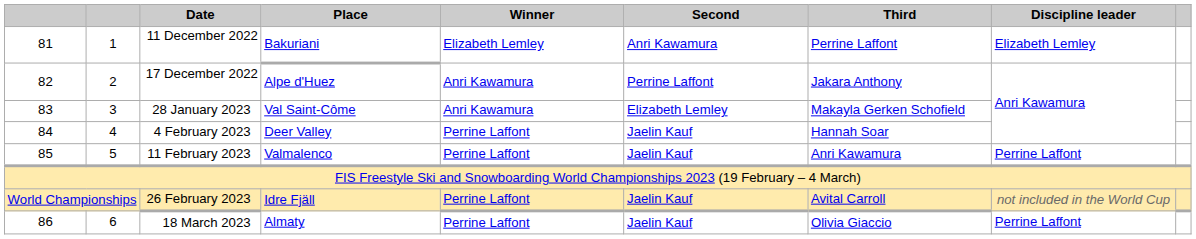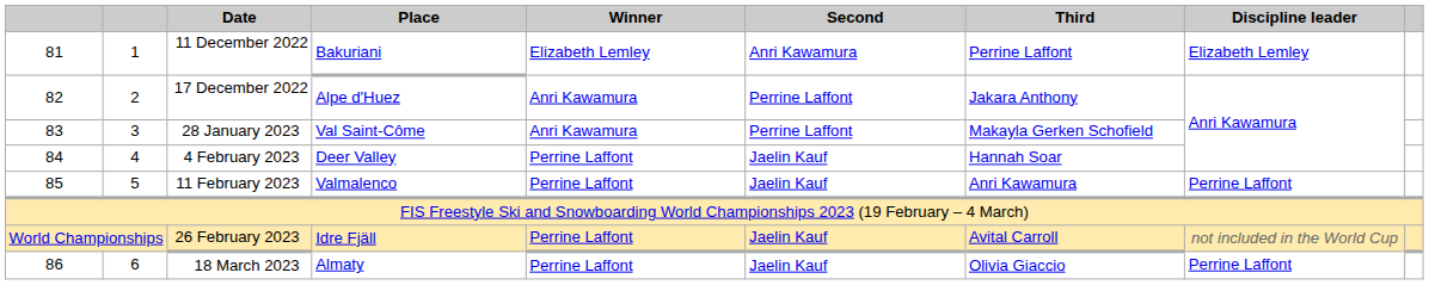28 January 2023 | Second: Elizabeth Lemley -> Perrine Laffont
